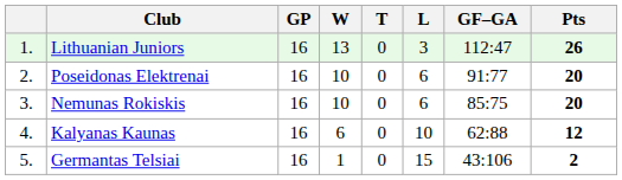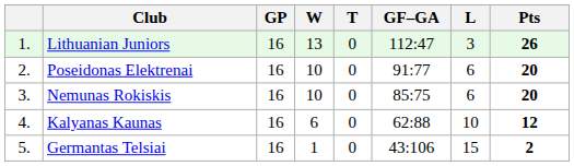columns swapped: L <-> GF–GA
